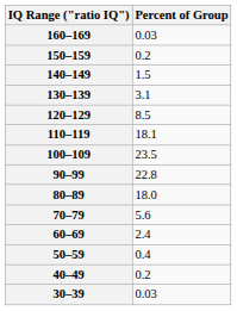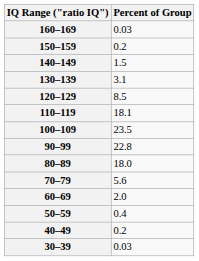60–69 | Percent of Group: 2.4 -> 2.0
